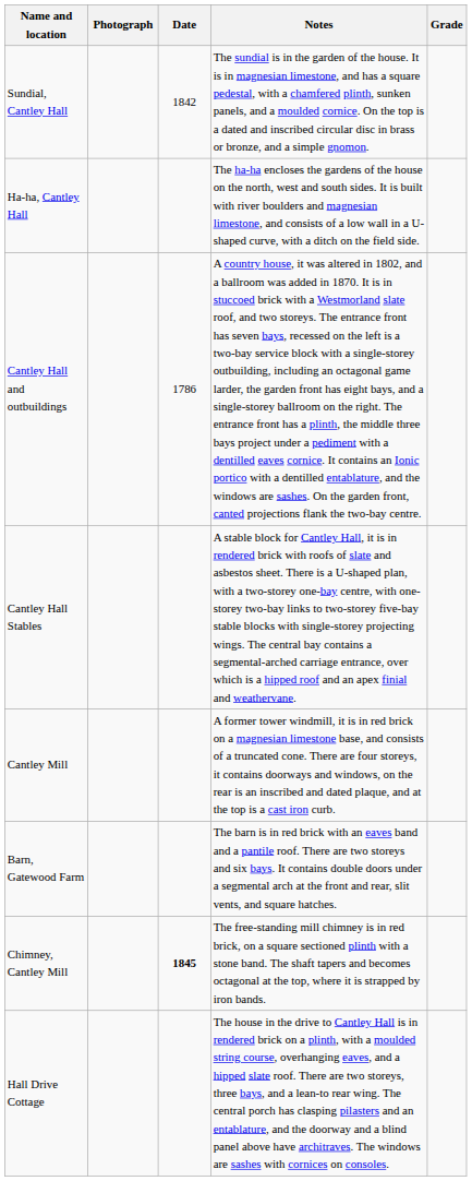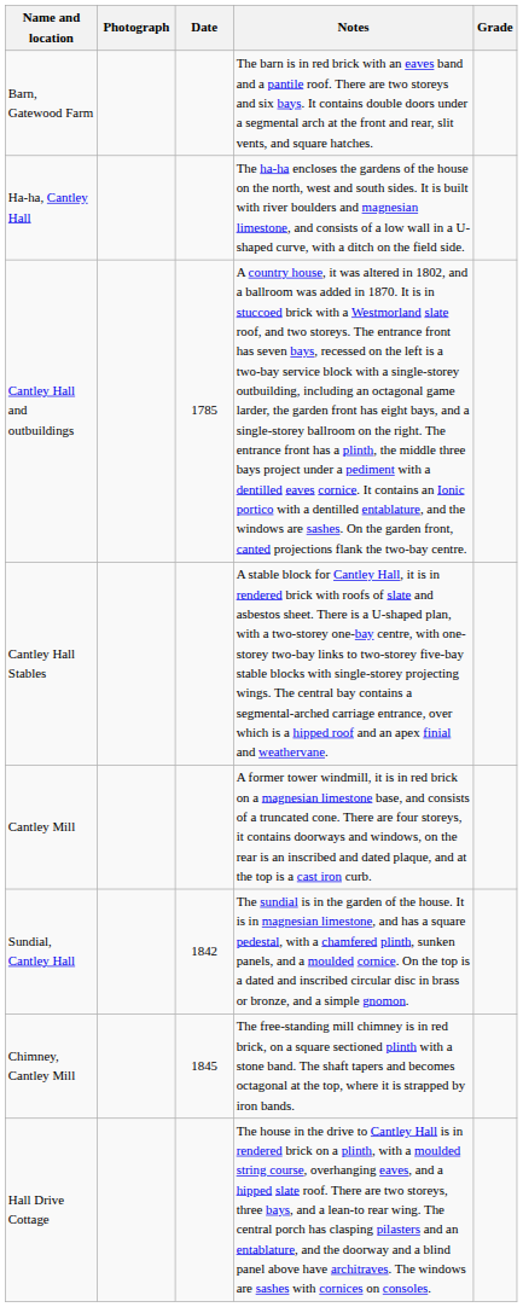rows swapped: Barn, Gatewood Farm <-> Sundial, Cantley Hall
Cantley Hall and outbuildings | Date: 1786 -> 1785
Chimney, Cantley Mill | Date: bold -> normal
